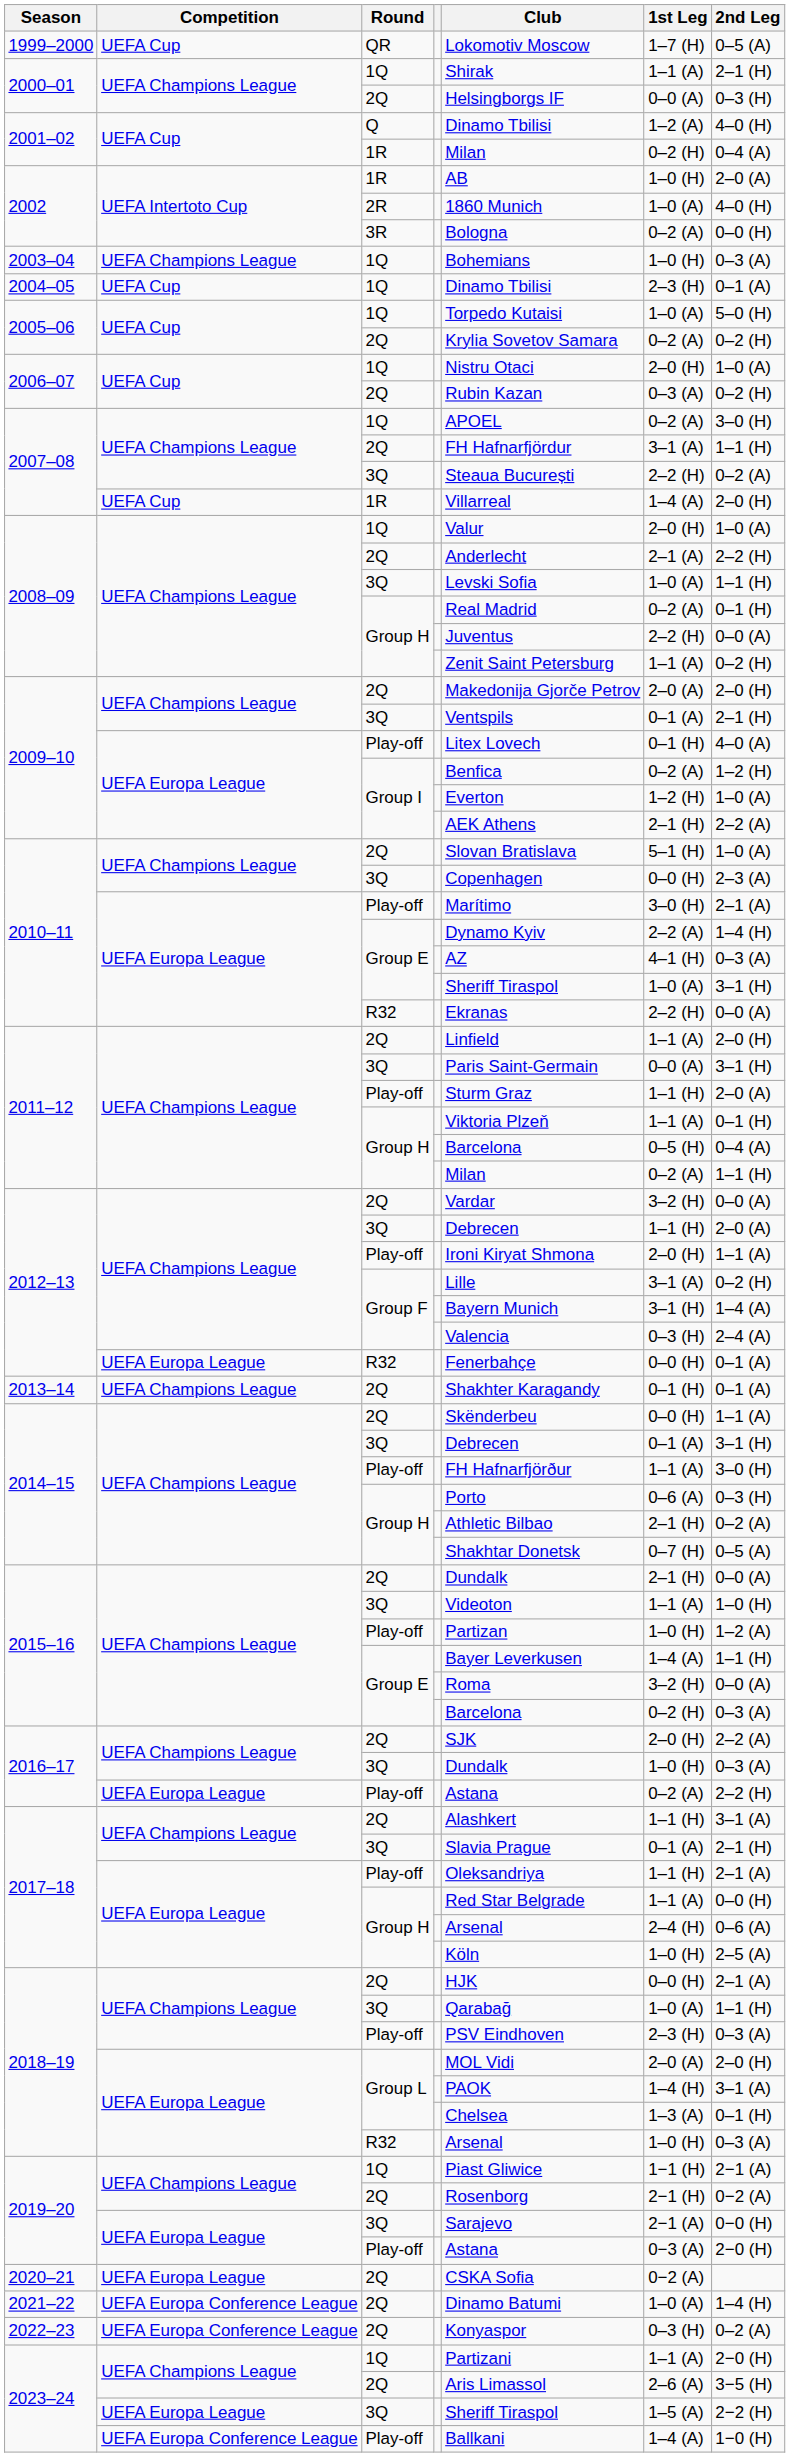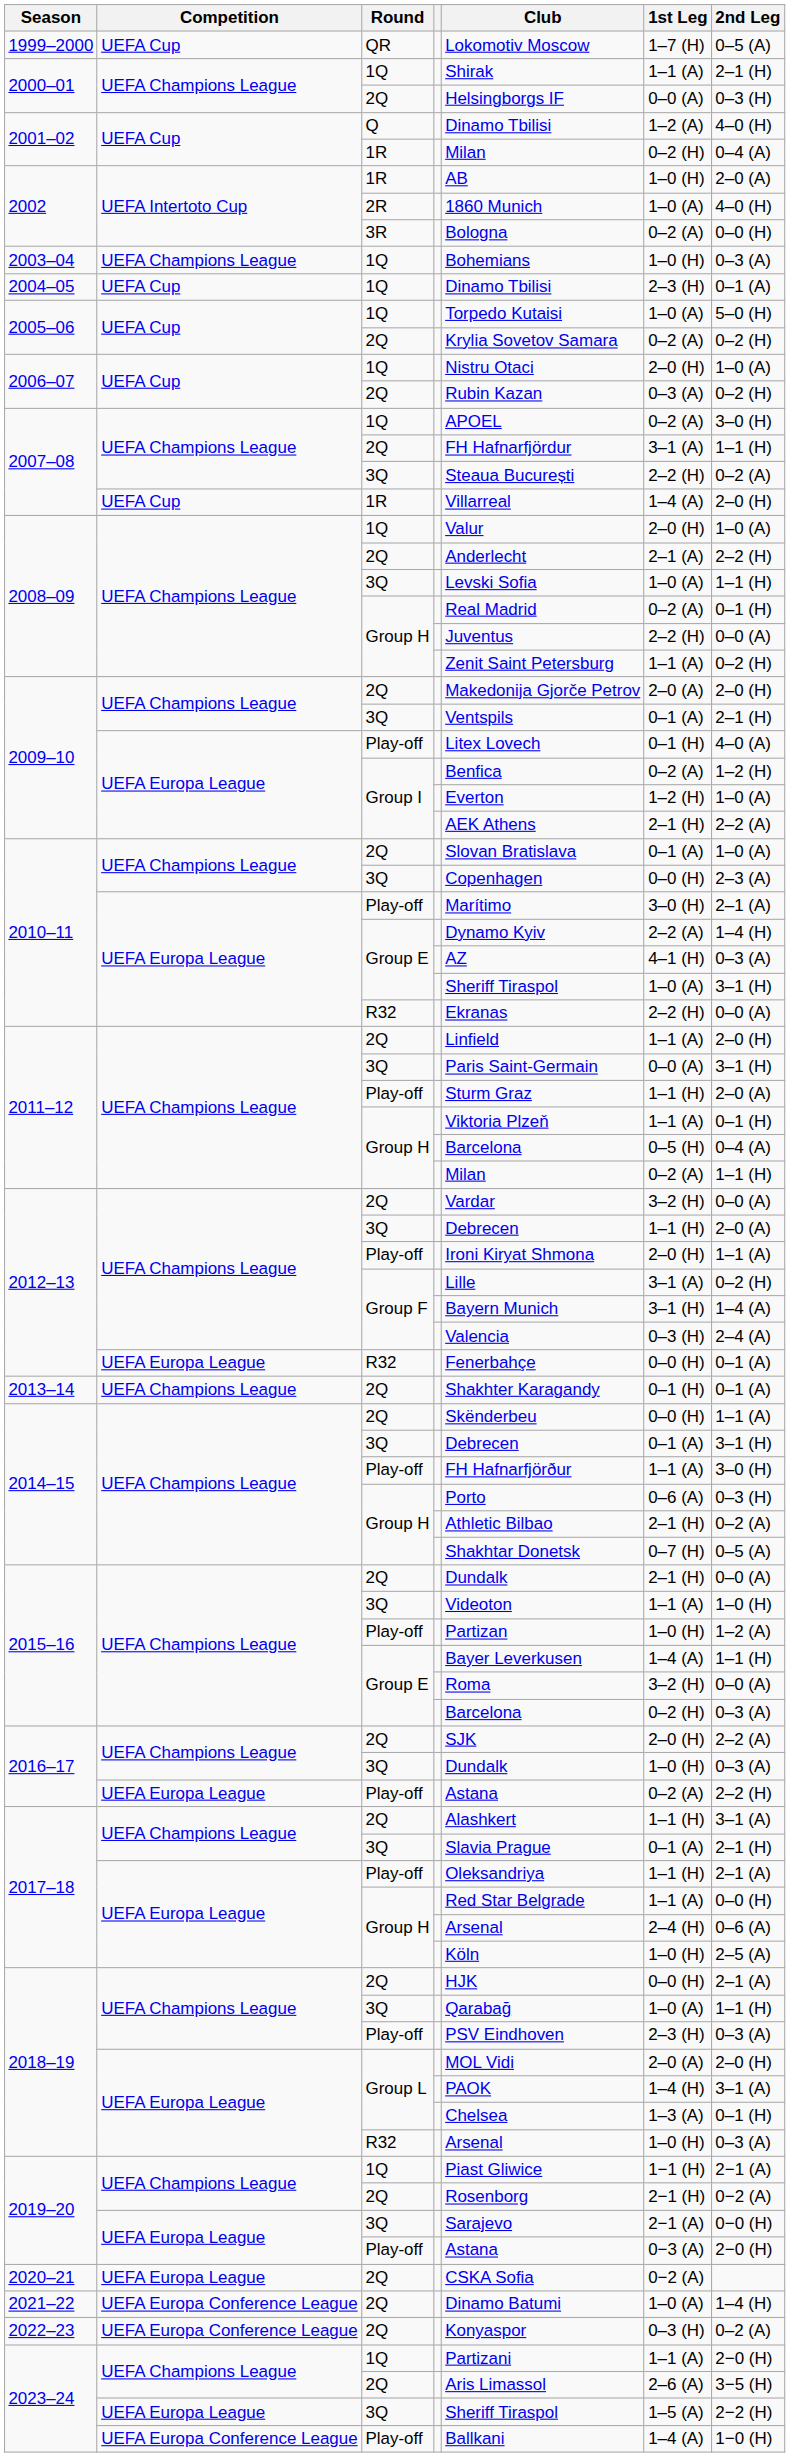2010–11 / 2Q | 1st Leg: 5–1 (H) -> 0–1 (A)
